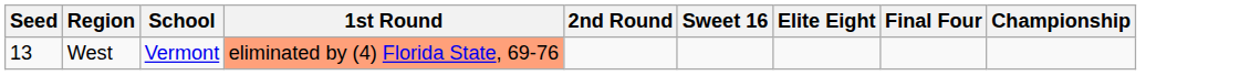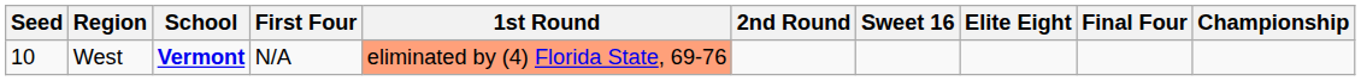+ column: First Four | N/A
West | Seed: 13 -> 10
West | School: normal -> bold
